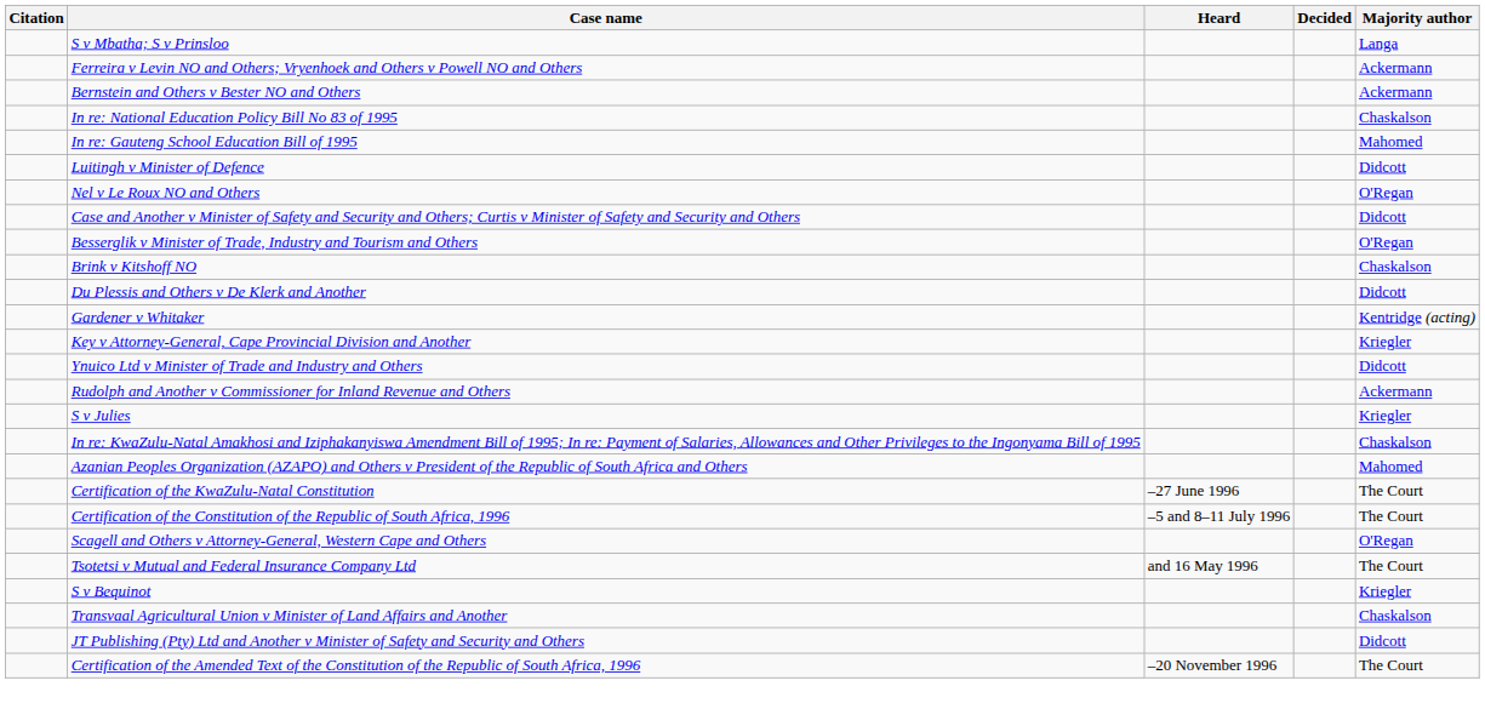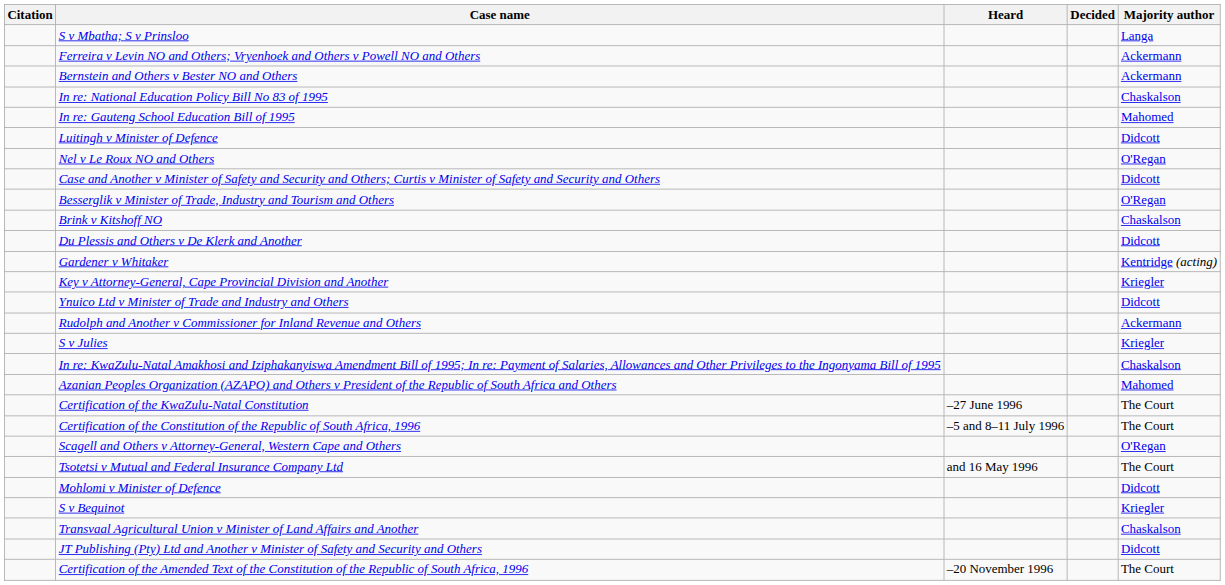+ row: Mohlomi v Minister of Defence | Didcott
